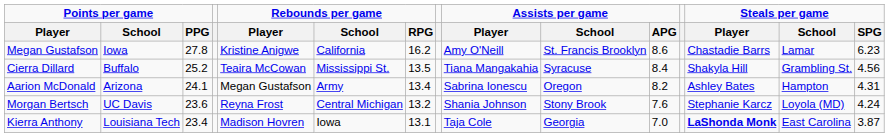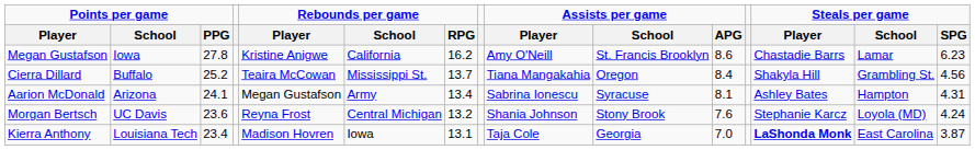Cierra Dillard | Rebounds per game / RPG: 13.5 -> 13.7
Cierra Dillard | Assists per game / School: Syracuse -> Oregon
Aarion McDonald | Assists per game / School: Oregon -> Syracuse
Aarion McDonald | Assists per game / APG: 8.2 -> 8.1
